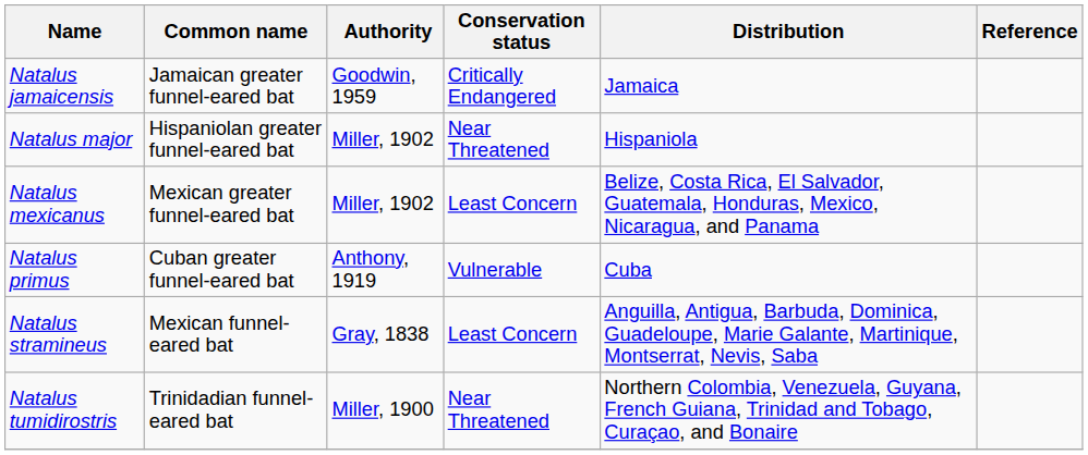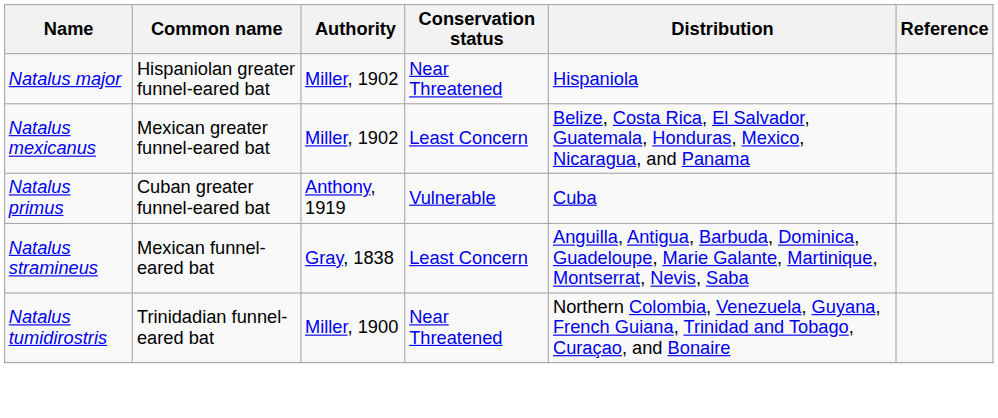- row: Natalus jamaicensis | Jamaican greater funnel-eared bat | Goodwin, 1959 | Critically Endangered | Jamaica
